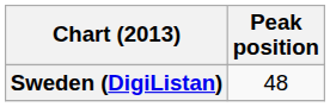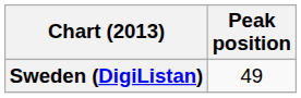Sweden (DigiListan) | Peak position: 48 -> 49
